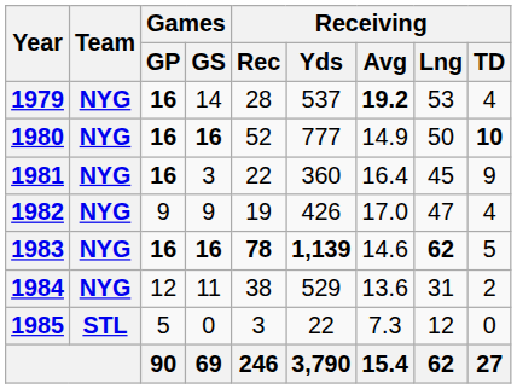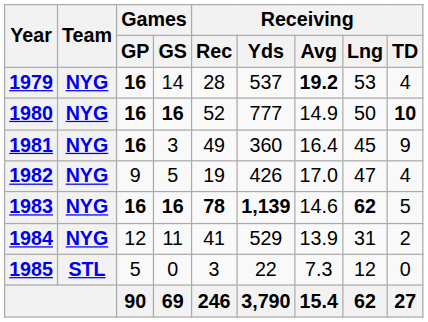1981 | Receiving / Rec: 22 -> 49
1982 | Games / GS: 9 -> 5
1984 | Receiving / Rec: 38 -> 41
1984 | Receiving / Avg: 13.6 -> 13.9
